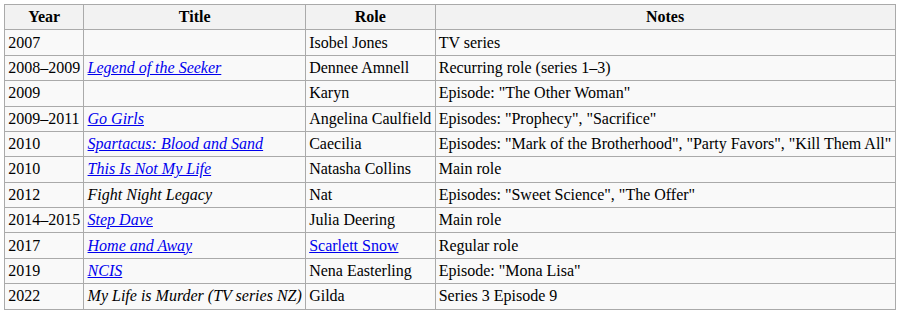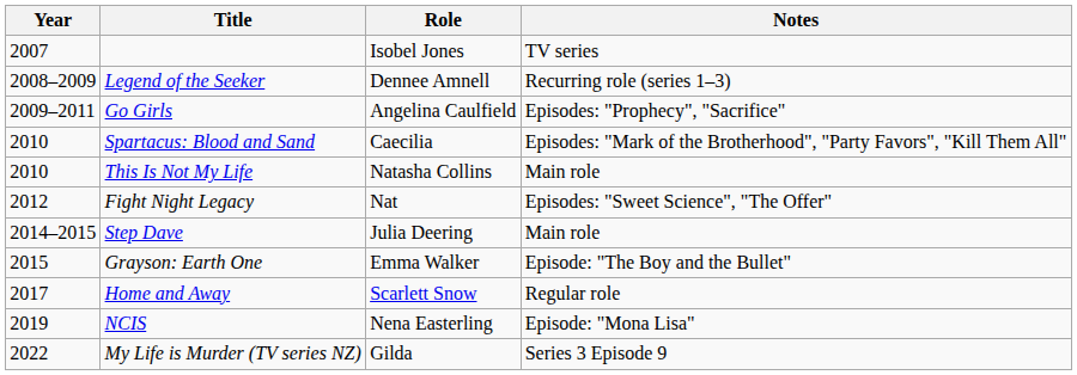- row: 2009 | Karyn | Episode: "The Other Woman"
+ row: 2015 | Grayson: Earth One | Emma Walker | Episode: "The Boy and the Bullet"
